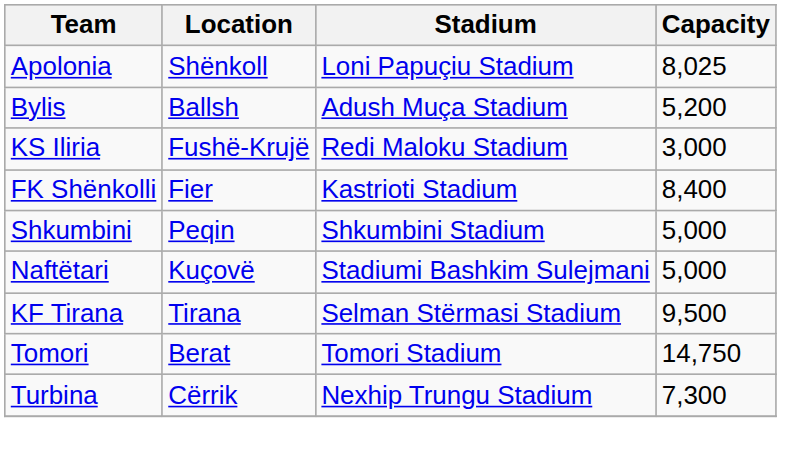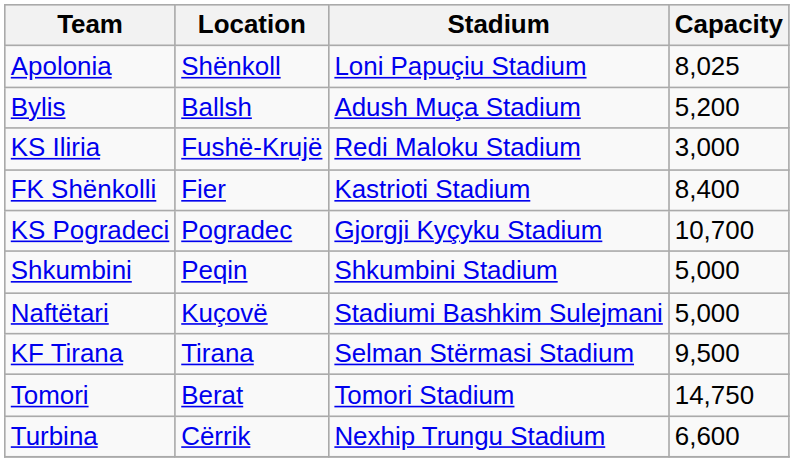+ row: KS Pogradeci | Pogradec | Gjorgji Kyçyku Stadium | 10,700
Turbina | Capacity: 7,300 -> 6,600
